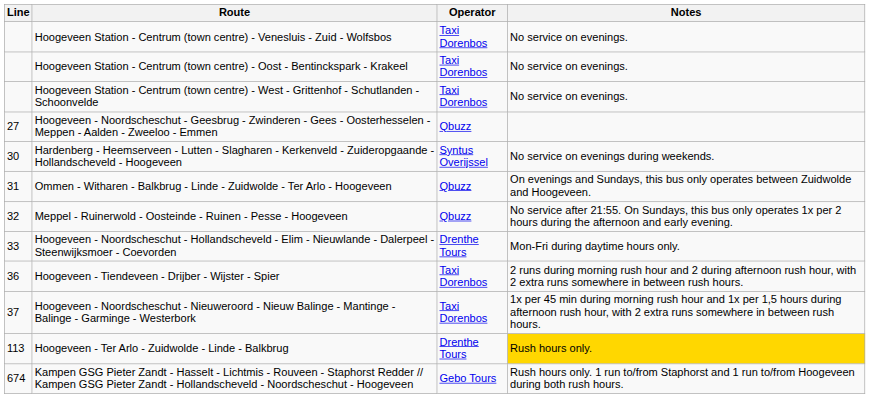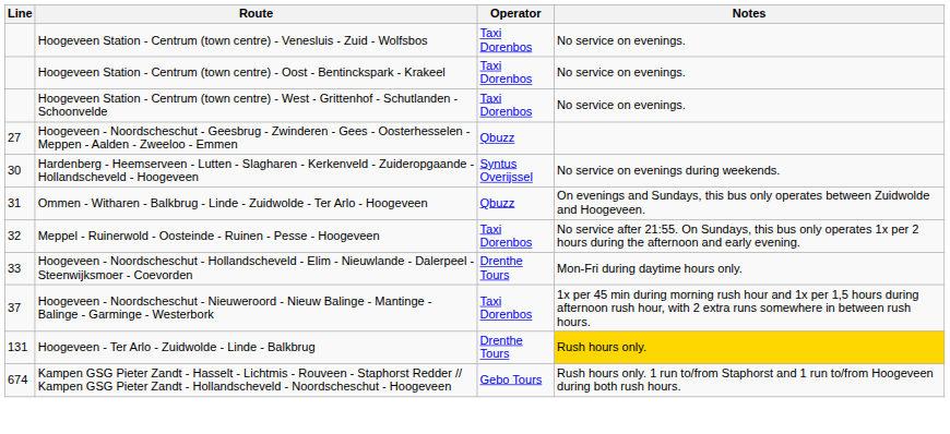Meppel - Ruinerwold - Oosteinde - Ruinen - Pesse - Hoogeveen | Operator: Qbuzz -> Taxi Dorenbos
- row: 36 | Hoogeveen - Tiendeveen - Drijber - Wijster - Spier | Taxi Dorenbos | 2 runs during morning rush hour and 2 during afternoon rush hour, with 2 extra runs somewhere in between rush hours.
Hoogeveen - Ter Arlo - Zuidwolde - Linde - Balkbrug | Line: 113 -> 131
